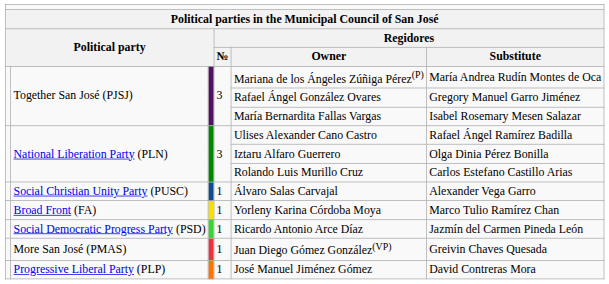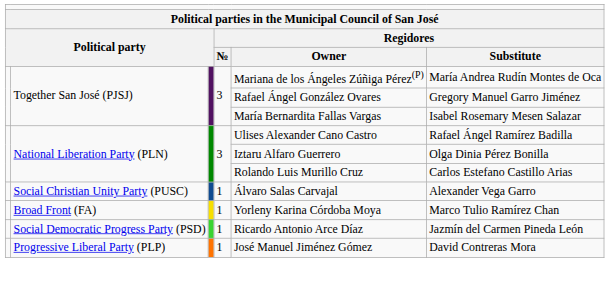- row: More San José (PMAS) | 1 | Juan Diego Gómez González(VP) | Greivin Chaves Quesada
